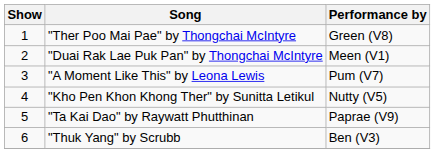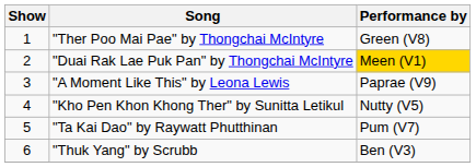"Duai Rak Lae Puk Pan" by Thongchai McIntyre | Performance by: no background -> gold background
"A Moment Like This" by Leona Lewis | Performance by: Pum (V7) -> Paprae (V9)
"Ta Kai Dao" by Raywatt Phutthinan | Performance by: Paprae (V9) -> Pum (V7)
